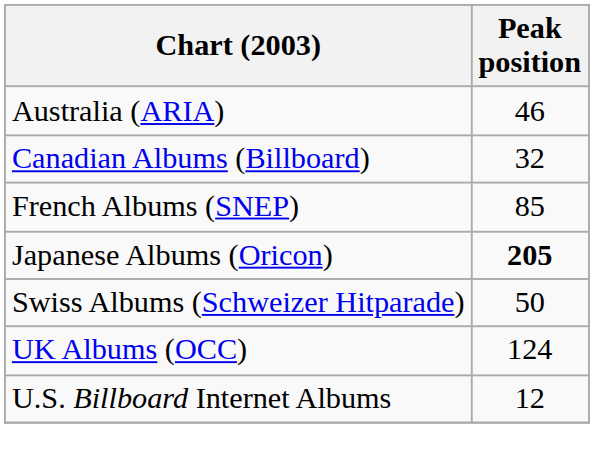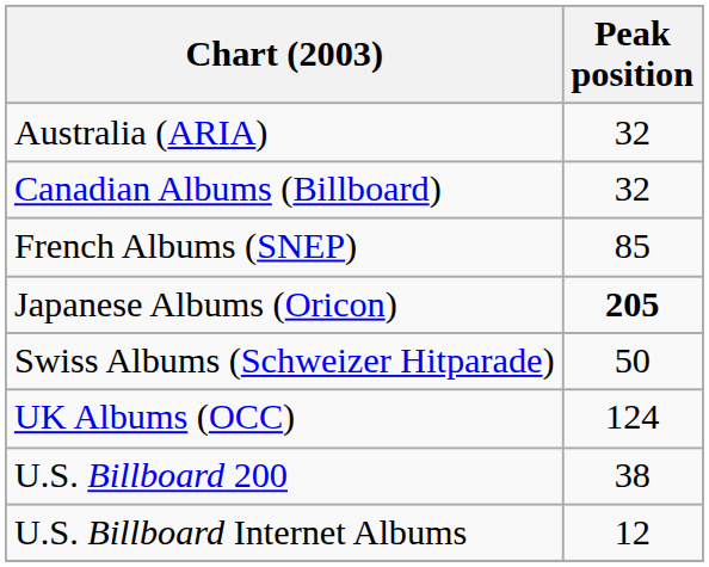Australia (ARIA) | Peak position: 46 -> 32
+ row: U.S. Billboard 200 | 38
